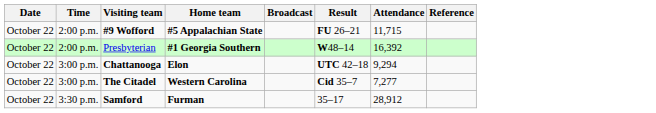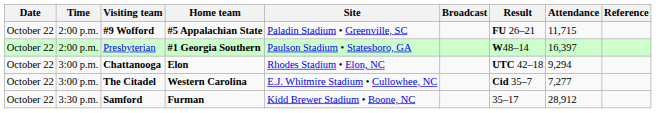+ column: Site | Paladin Stadium • Greenville, SC | Paulson Stadium • Statesboro, GA | Rhodes Stadium • Elon, NC | E.J. Whitmire Stadium • Cullowhee, NC | Kidd Brewer Stadium • Boone, NC
Presbyterian | Attendance: 16,392 -> 16,397
